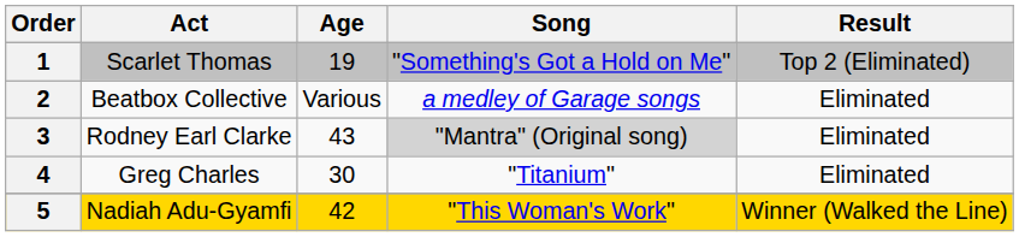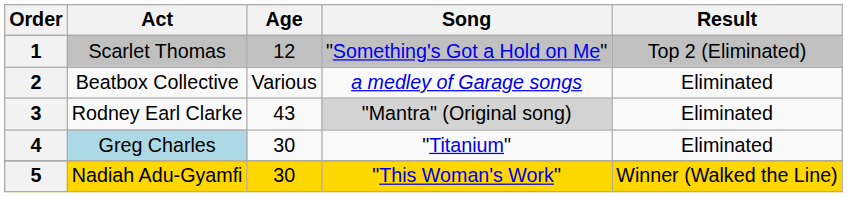1 | Age: 19 -> 12
4 | Act: no background -> lightblue background
5 | Age: 42 -> 30
